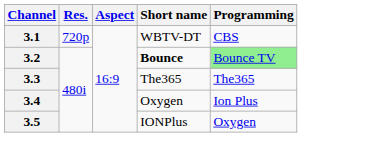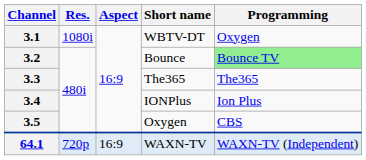3.1 | Res.: 720p -> 1080i
3.1 | Programming: CBS -> Oxygen
3.2 | Short name: bold -> normal
3.4 | Short name: Oxygen -> IONPlus
3.5 | Short name: IONPlus -> Oxygen
3.5 | Programming: Oxygen -> CBS
+ row: 64.1 | 720p | 16:9 | WAXN-TV | WAXN-TV (Independent)
